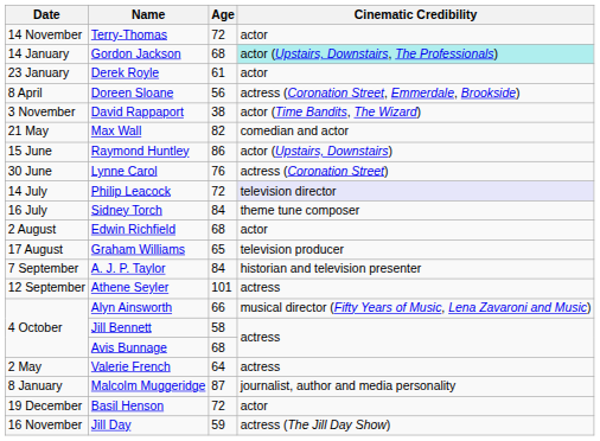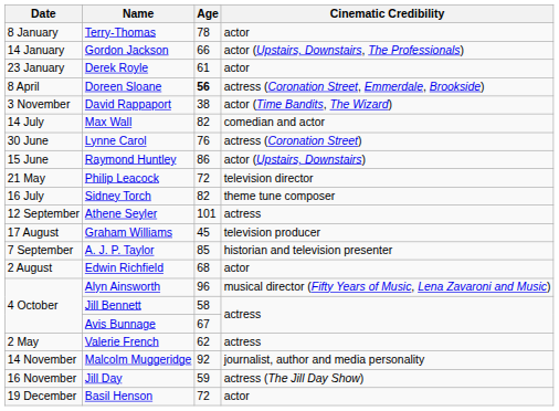Terry-Thomas | Date: 14 November -> 8 January
Terry-Thomas | Age: 72 -> 78
Gordon Jackson | Age: 68 -> 66
Gordon Jackson | Cinematic Credibility: paleturquoise background -> no background
Doreen Sloane | Age: normal -> bold
Max Wall | Date: 21 May -> 14 July
rows swapped: Raymond Huntley <-> Lynne Carol
Philip Leacock | Date: 14 July -> 21 May
Philip Leacock | Cinematic Credibility: lavender background -> no background
Sidney Torch | Age: 84 -> 82
rows swapped: Edwin Richfield <-> Athene Seyler
Graham Williams | Age: 65 -> 45
A. J. P. Taylor | Age: 84 -> 85
Alyn Ainsworth | Age: 66 -> 96
Avis Bunnage | Age: 68 -> 67
Valerie French | Age: 64 -> 62
Malcolm Muggeridge | Date: 8 January -> 14 November
Malcolm Muggeridge | Age: 87 -> 92
rows swapped: Jill Day <-> Basil Henson
